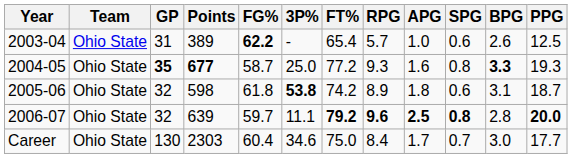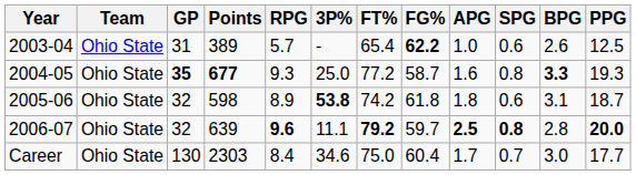columns swapped: FG% <-> RPG
